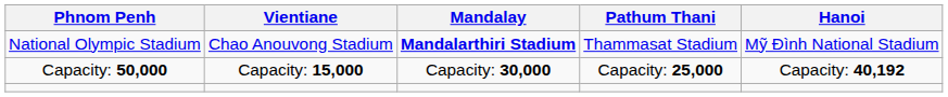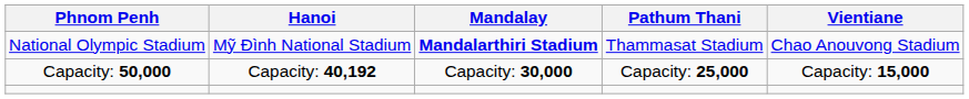columns swapped: Vientiane <-> Hanoi
